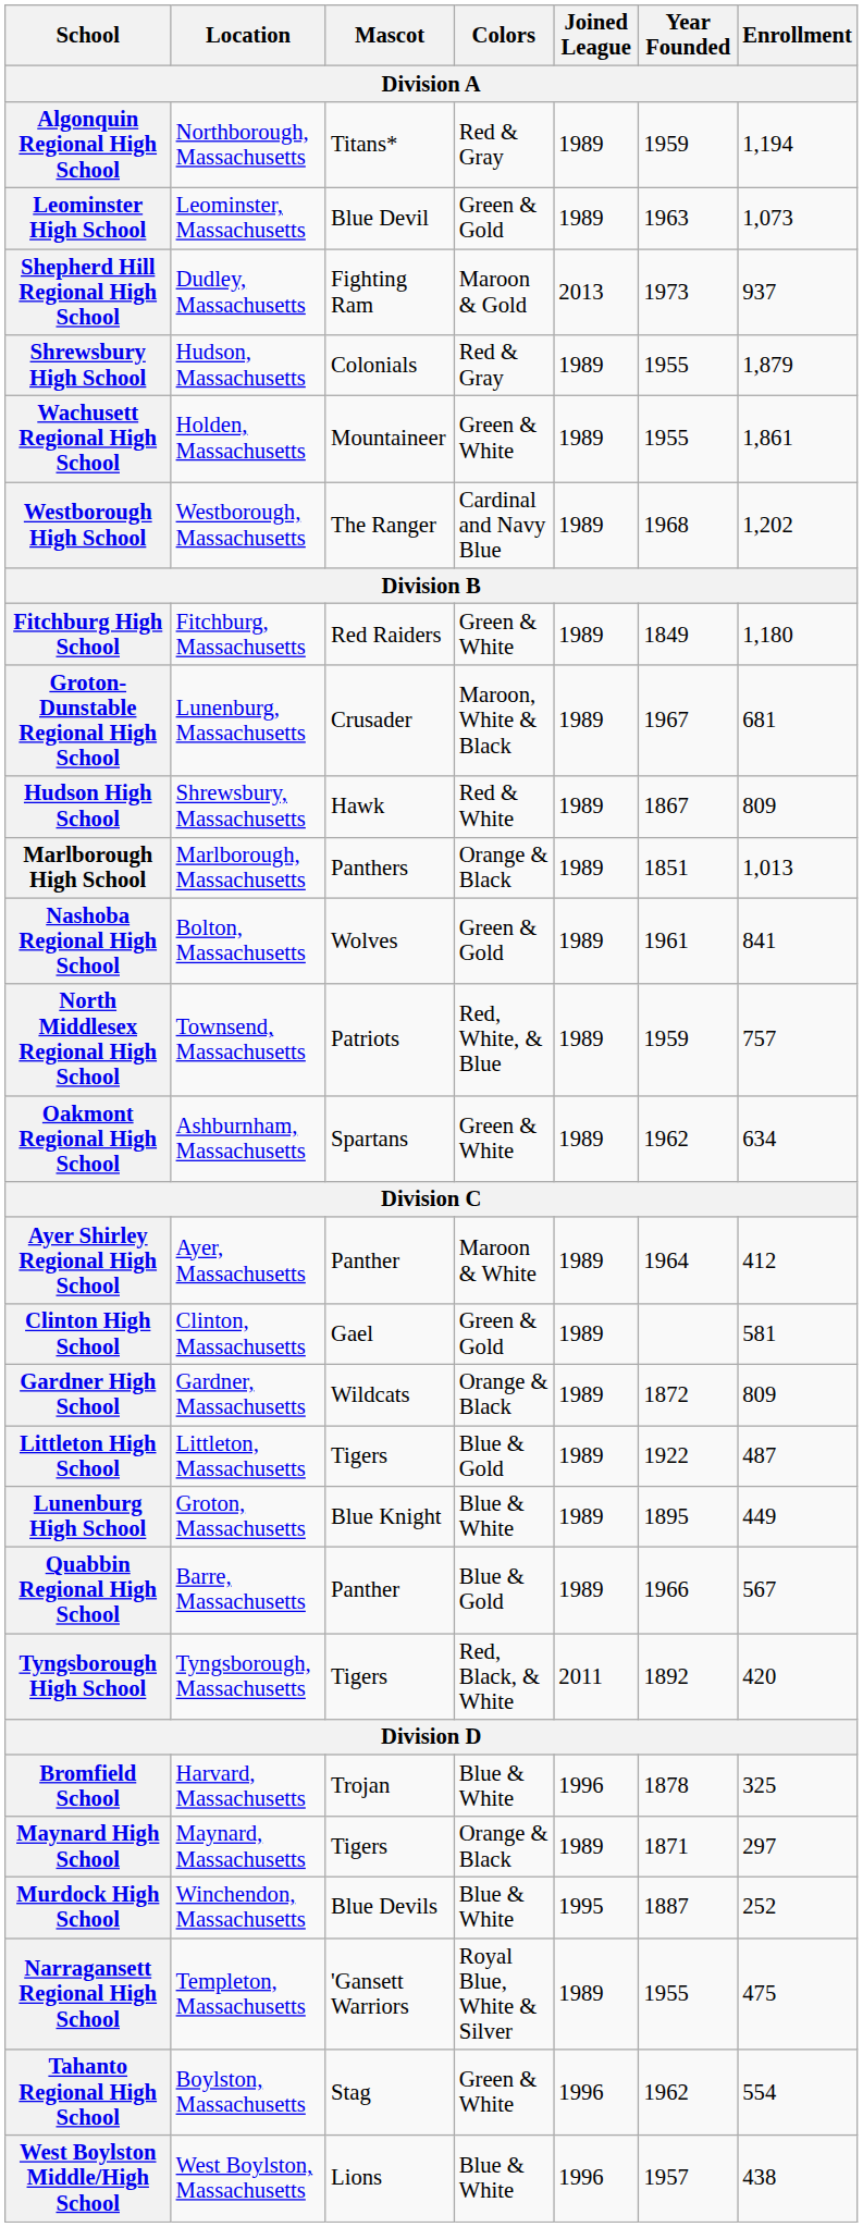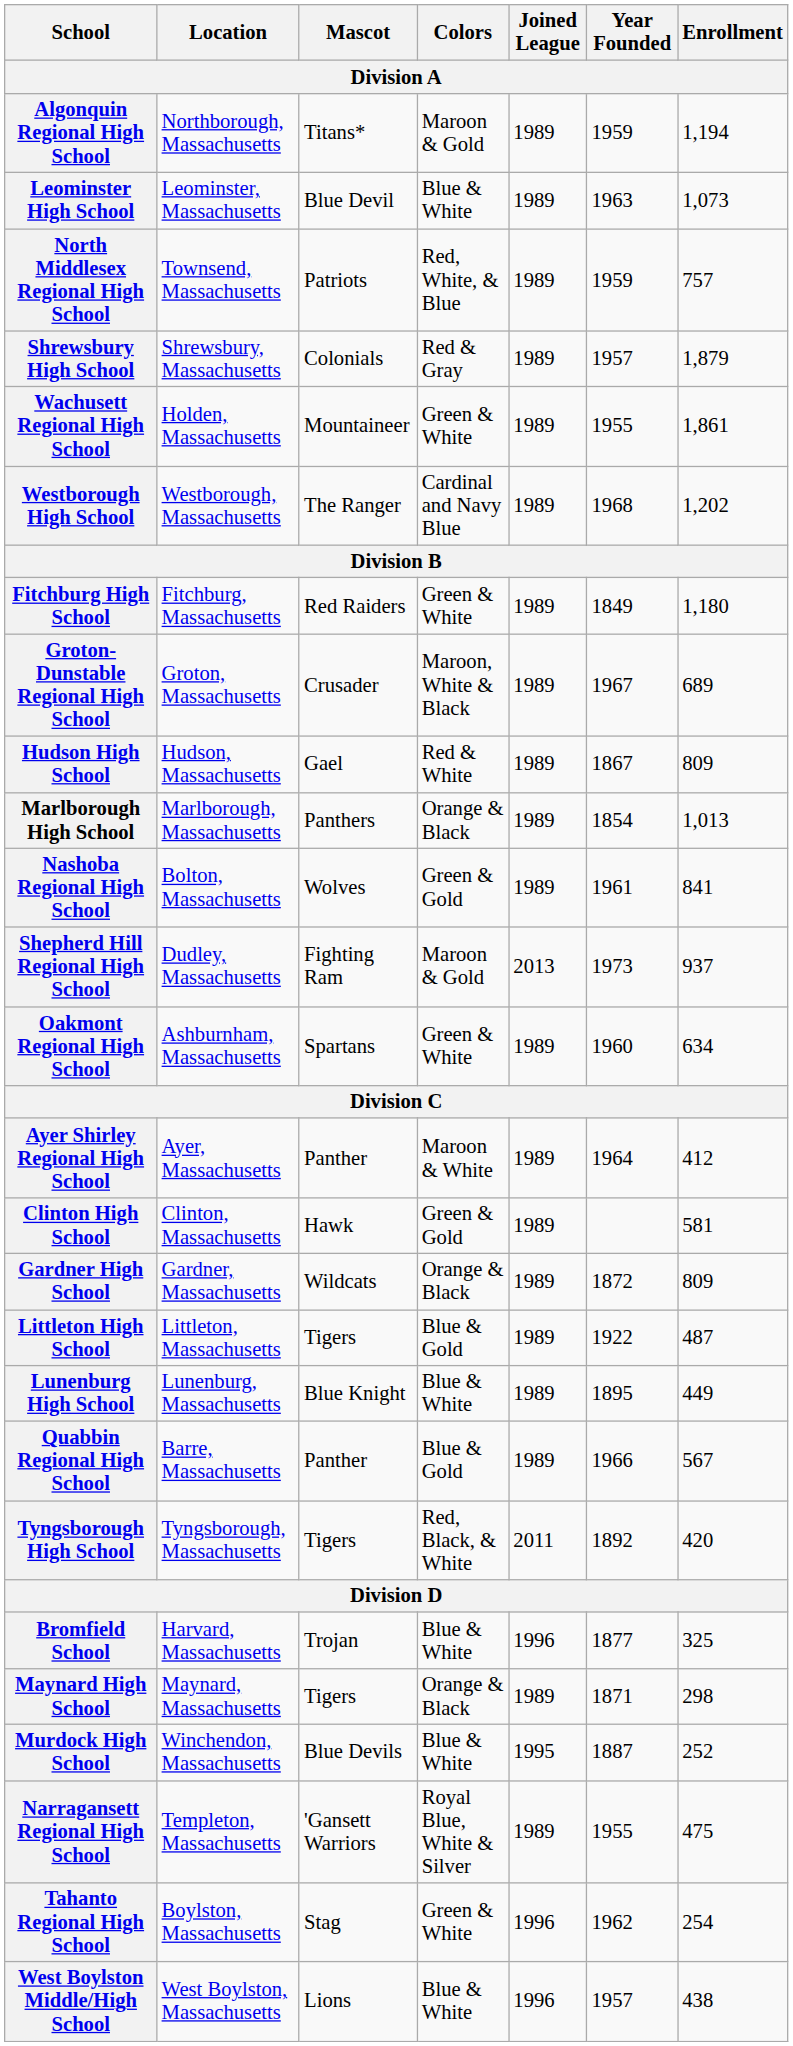Algonquin Regional High School | Colors: Red & Gray -> Maroon & Gold
Leominster High School | Colors: Green & Gold -> Blue & White
rows swapped: Shepherd Hill Regional High School <-> North Middlesex Regional High School
Shrewsbury High School | Location: Hudson, Massachusetts -> Shrewsbury, Massachusetts
Shrewsbury High School | Year Founded: 1955 -> 1957
Groton-Dunstable Regional High School | Location: Lunenburg, Massachusetts -> Groton, Massachusetts
Groton-Dunstable Regional High School | Enrollment: 681 -> 689
Hudson High School | Location: Shrewsbury, Massachusetts -> Hudson, Massachusetts
Hudson High School | Mascot: Hawk -> Gael
Marlborough High School | Year Founded: 1851 -> 1854
Oakmont Regional High School | Year Founded: 1962 -> 1960
Clinton High School | Mascot: Gael -> Hawk
Lunenburg High School | Location: Groton, Massachusetts -> Lunenburg, Massachusetts
Bromfield School | Year Founded: 1878 -> 1877
Maynard High School | Enrollment: 297 -> 298
Tahanto Regional High School | Enrollment: 554 -> 254
